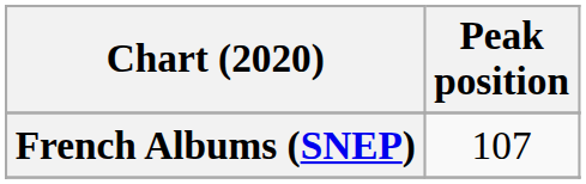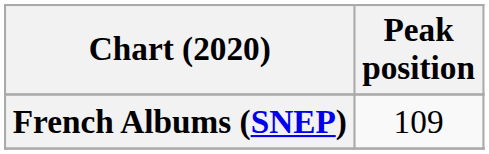French Albums (SNEP) | Peak position: 107 -> 109
